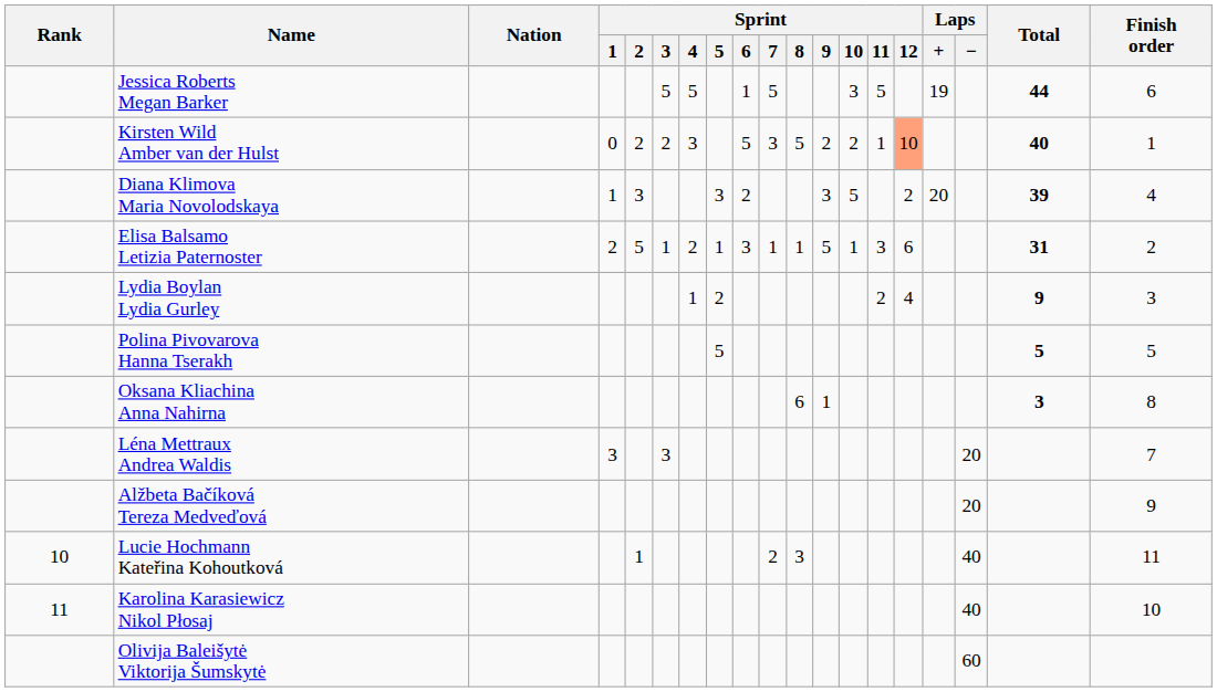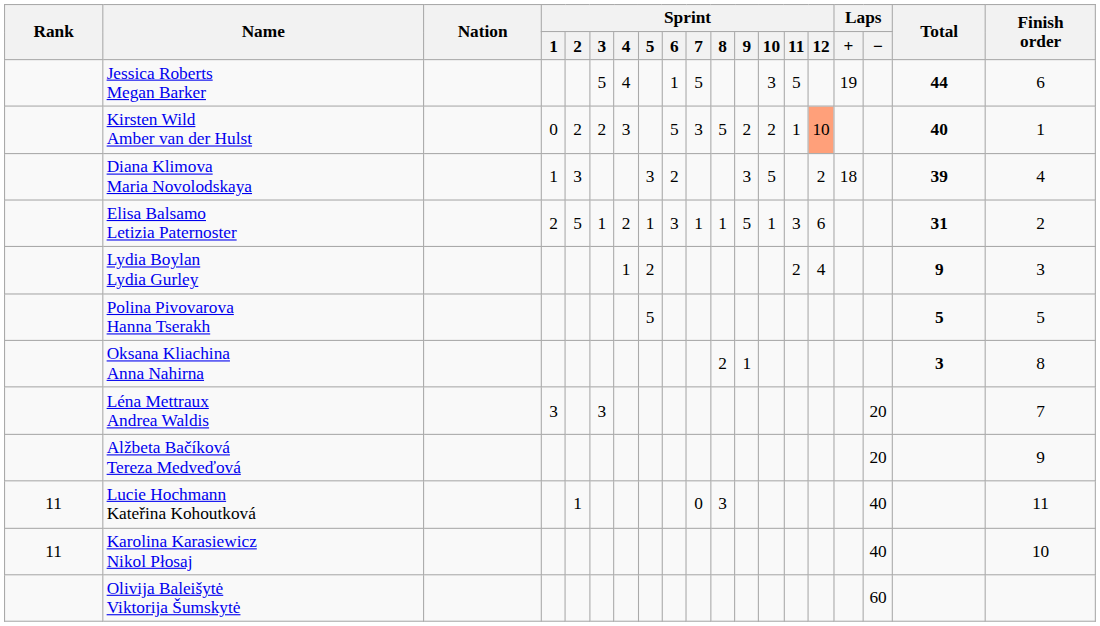Jessica Roberts Megan Barker | Sprint / 4: 5 -> 4
Diana Klimova Maria Novolodskaya | Laps / +: 20 -> 18
Oksana Kliachina Anna Nahirna | Sprint / 8: 6 -> 2
Lucie Hochmann Kateřina Kohoutková | Rank: 10 -> 11
Lucie Hochmann Kateřina Kohoutková | Sprint / 7: 2 -> 0
